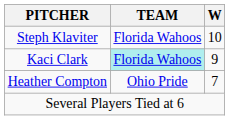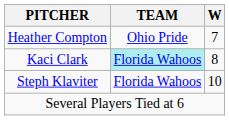rows swapped: Steph Klaviter <-> Heather Compton
Kaci Clark | W: 9 -> 8
